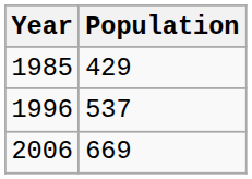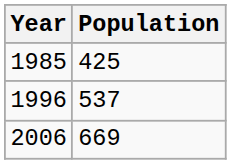1985 | Population: 429 -> 425
